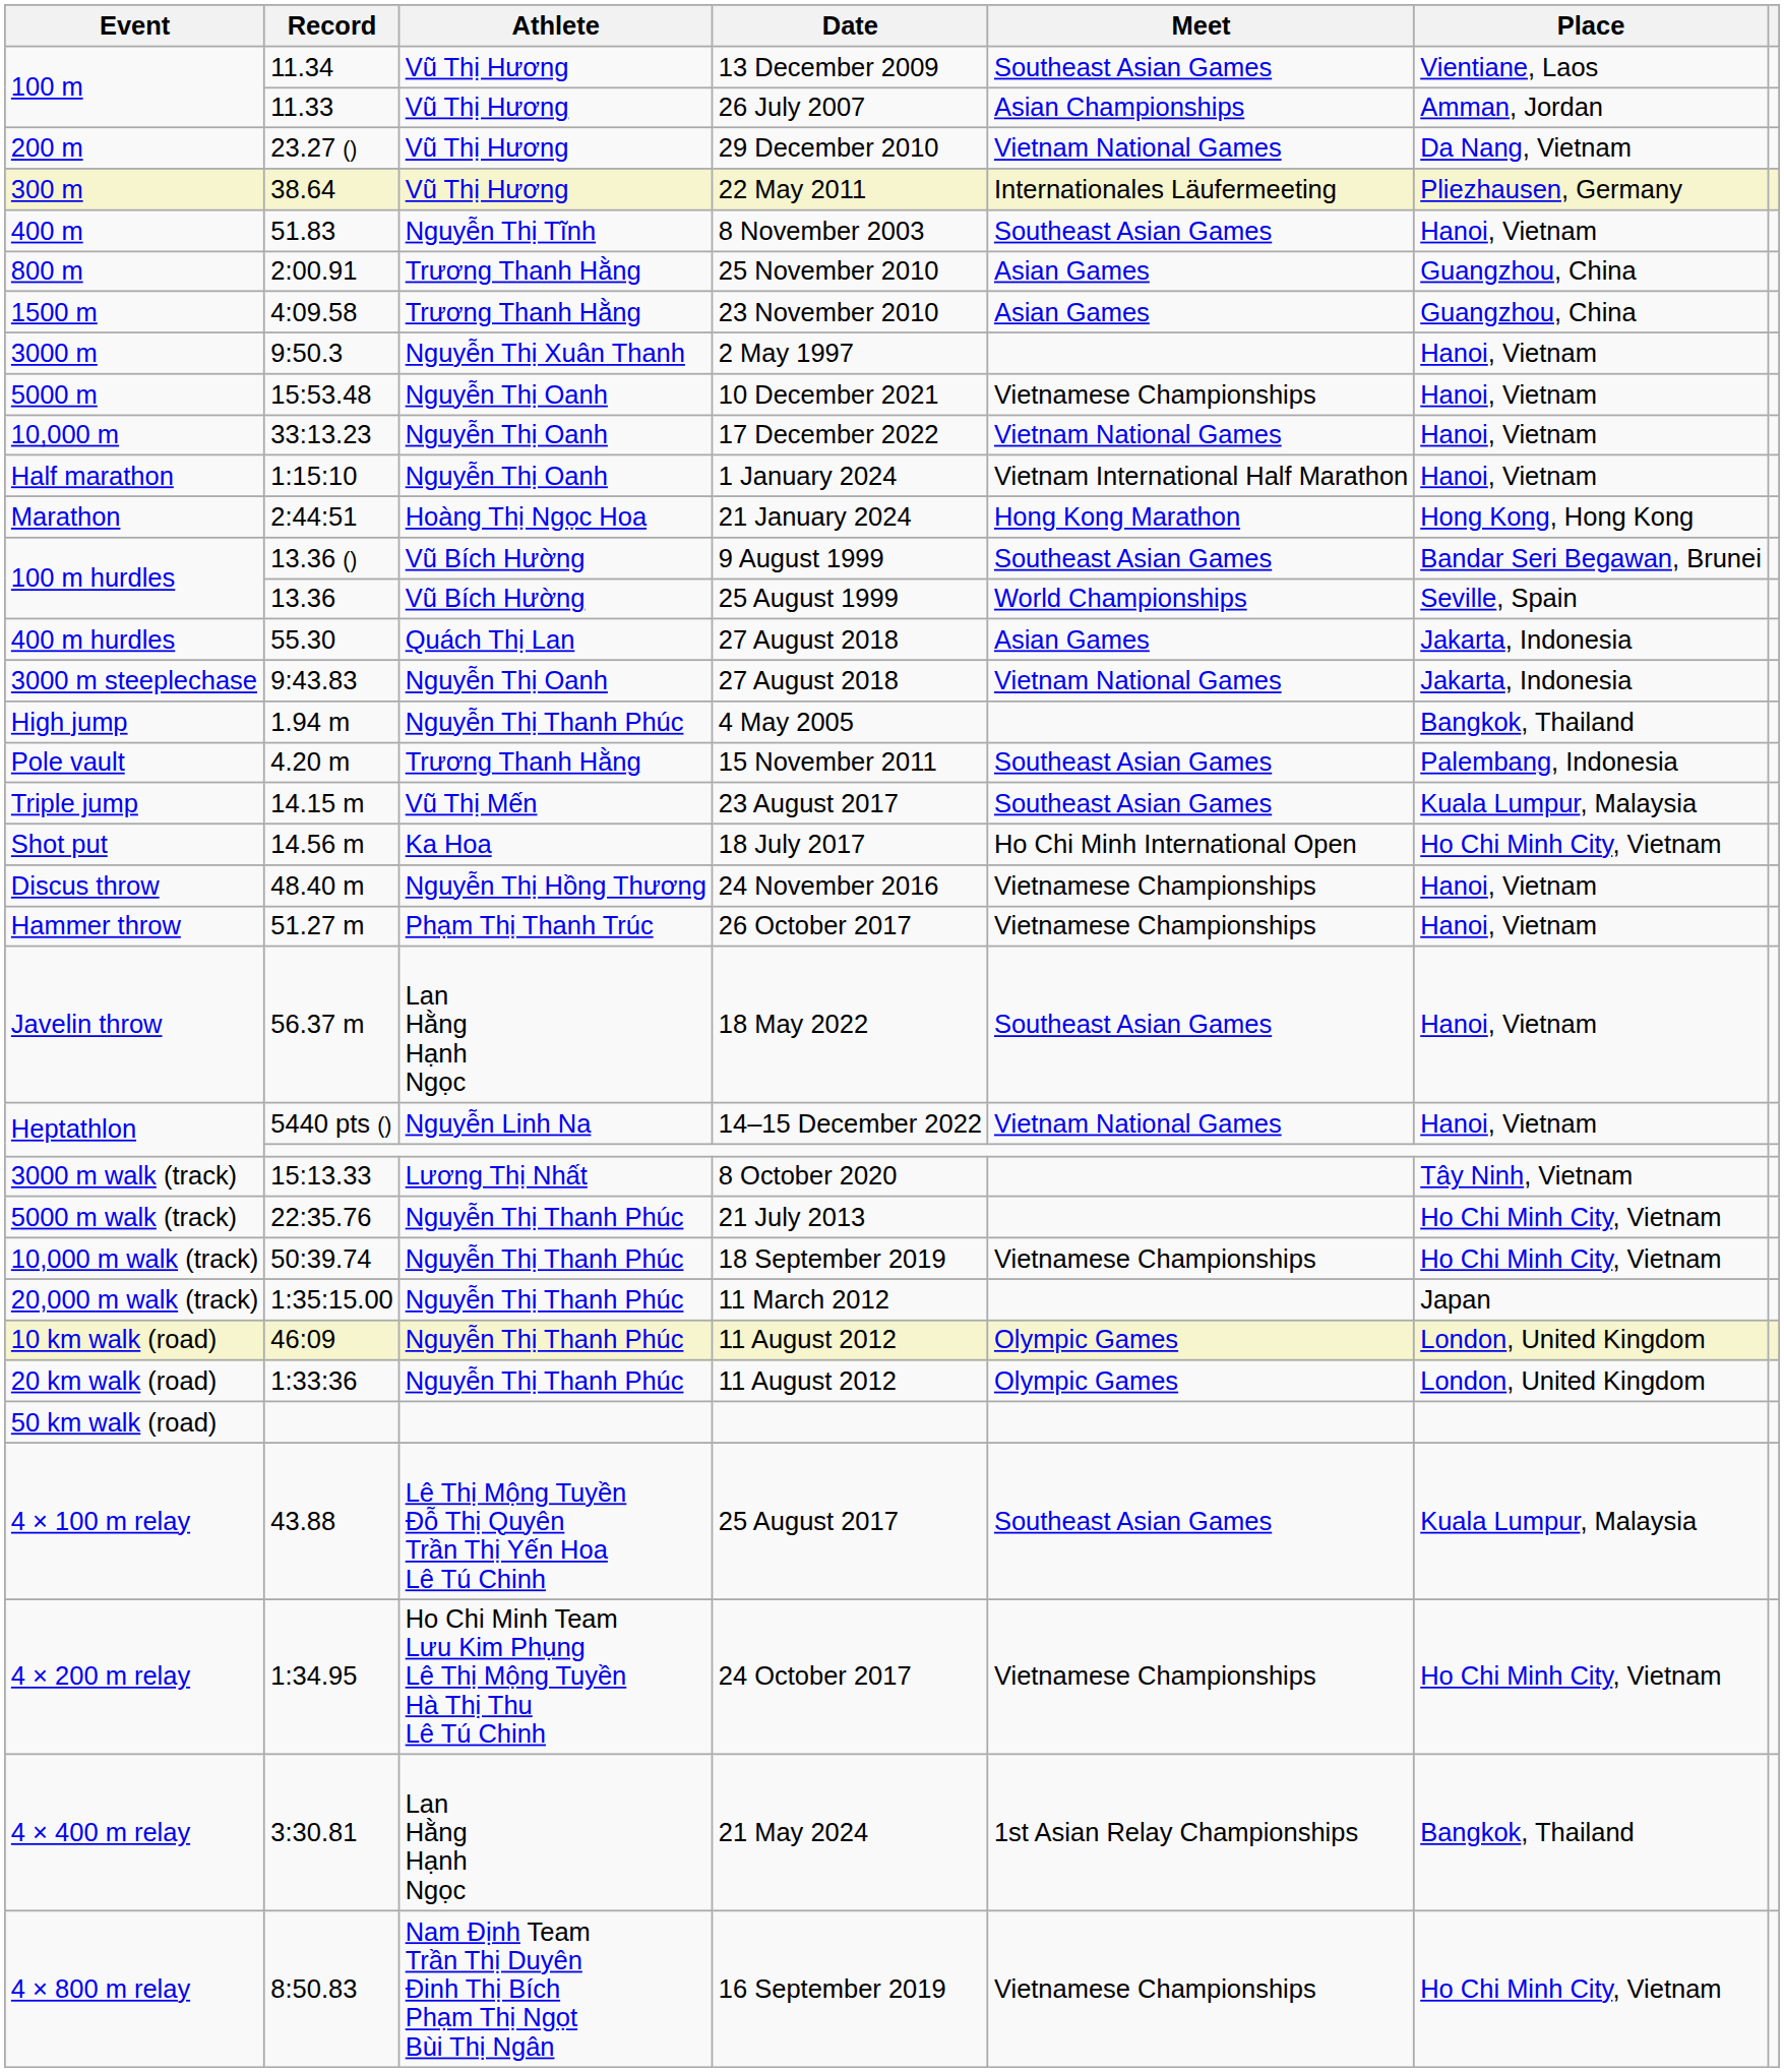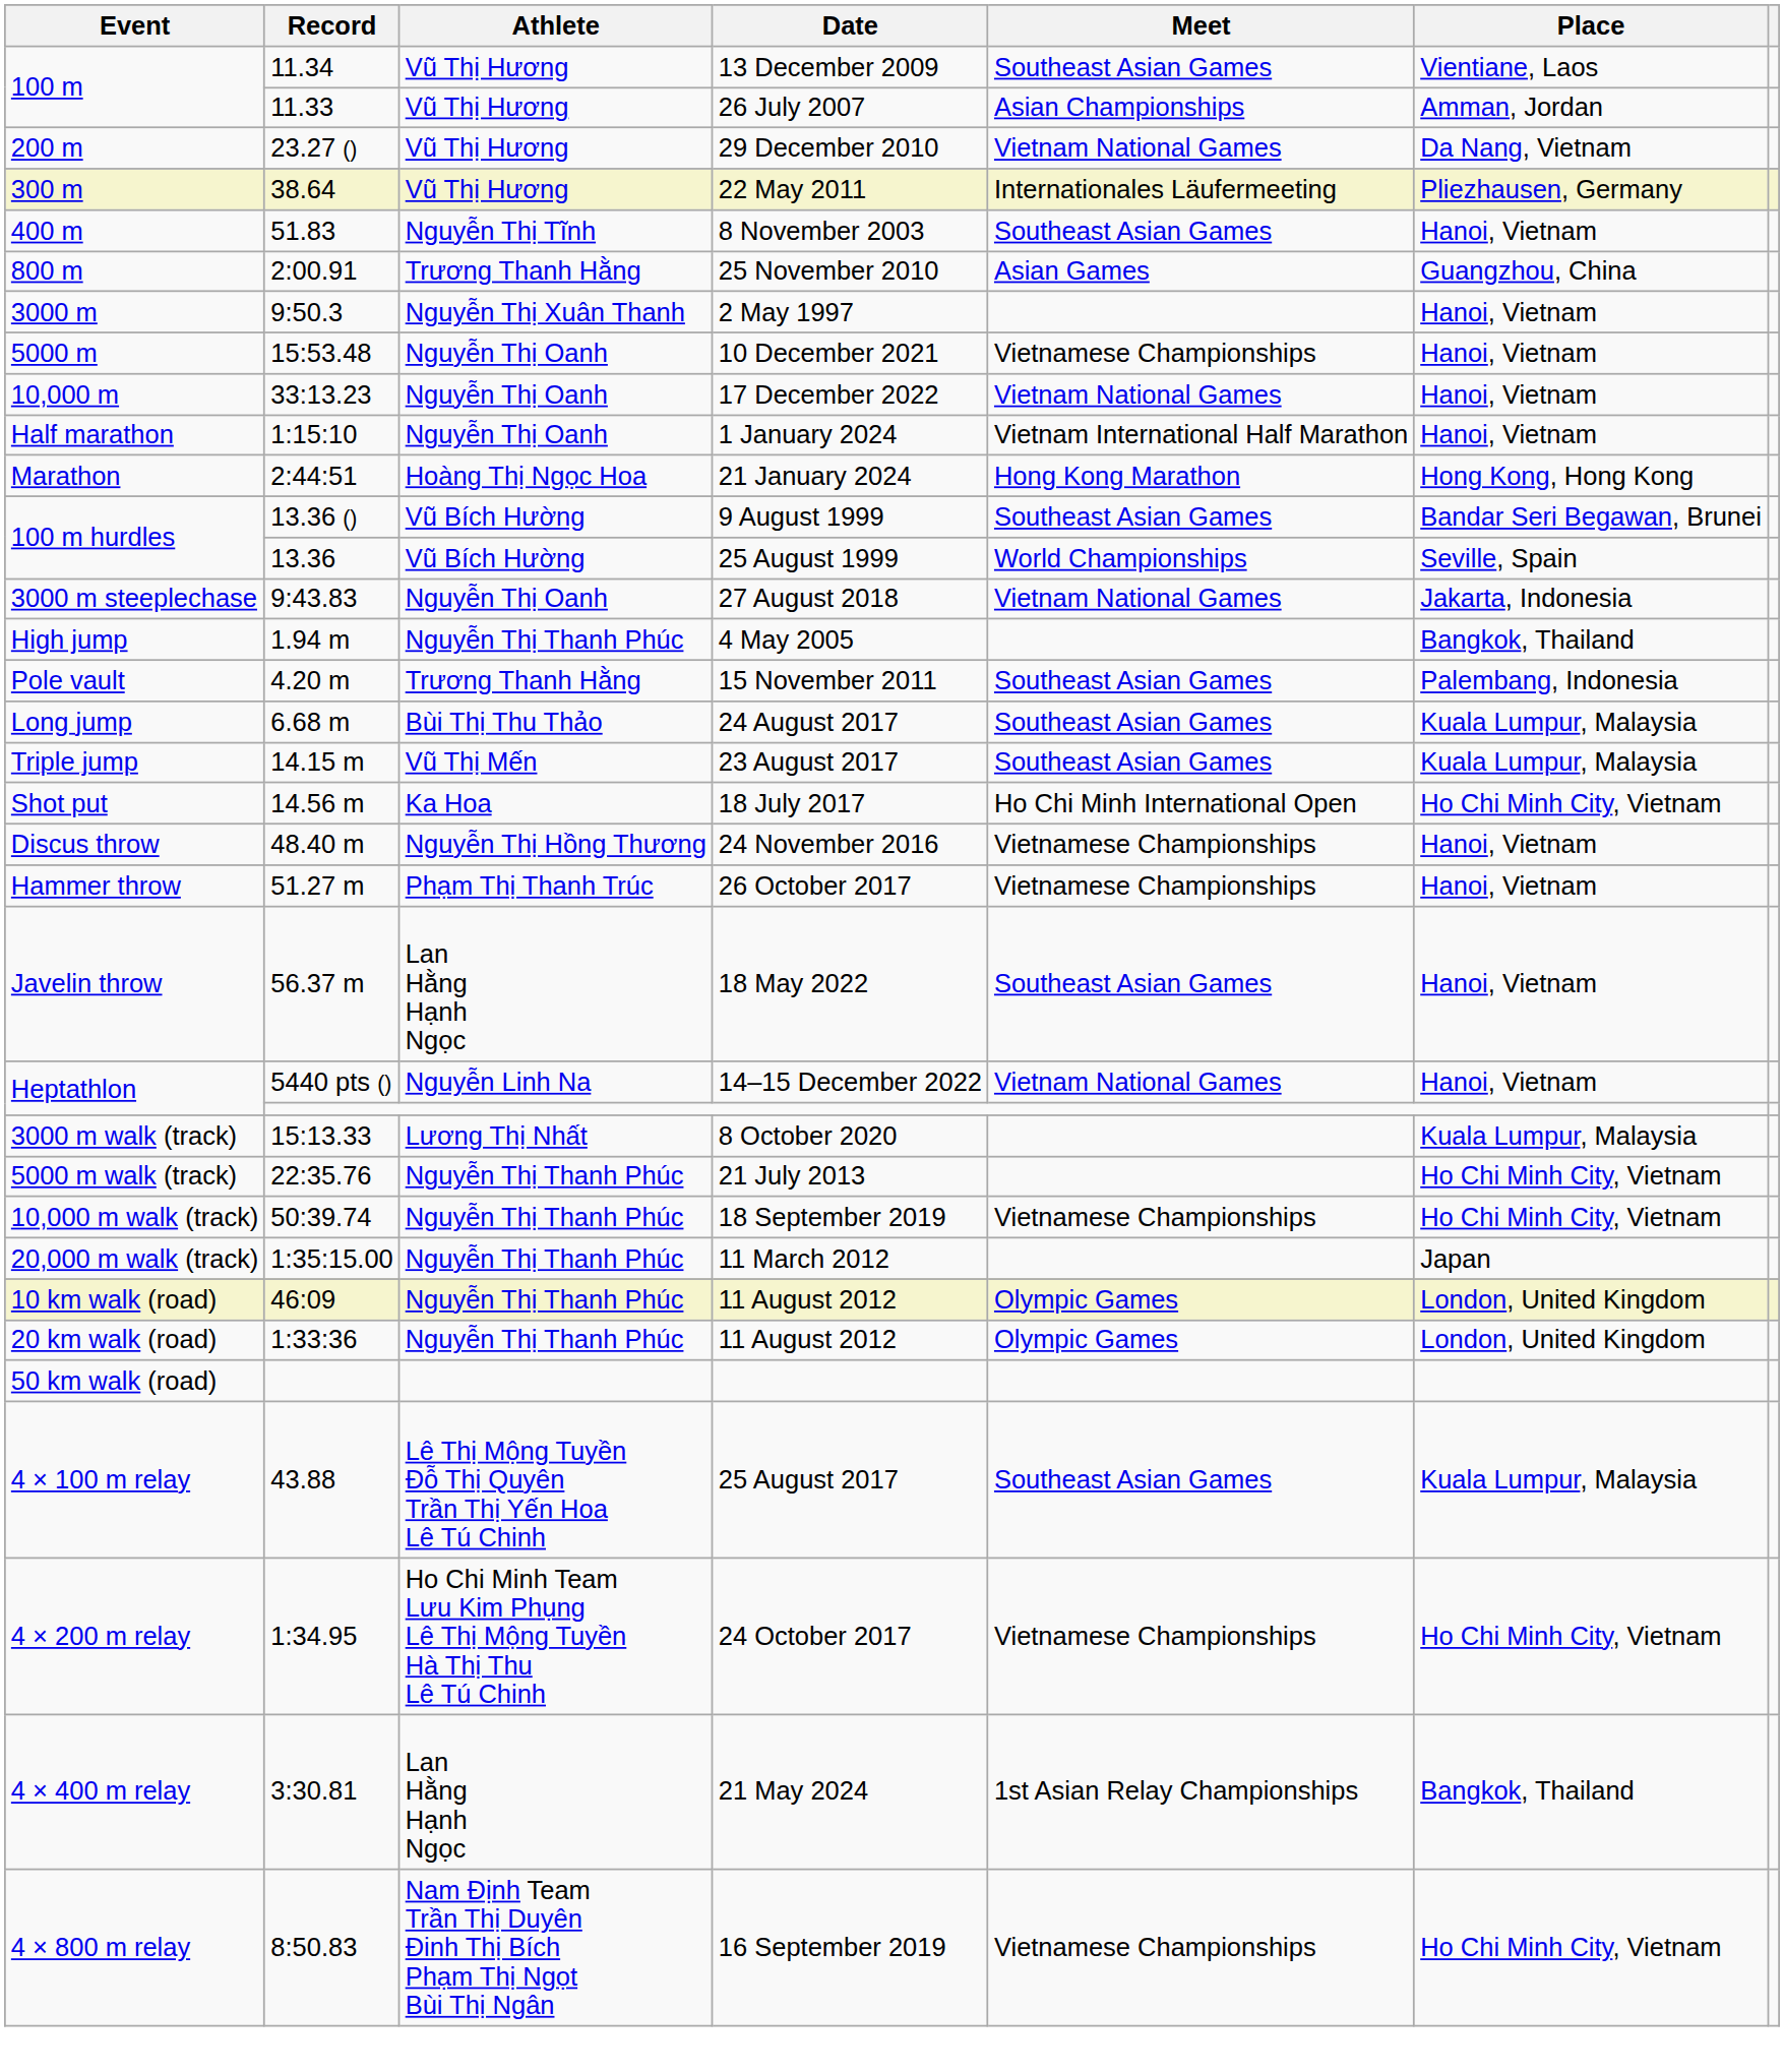- row: 1500 m | 4:09.58 | Trương Thanh Hằng | 23 November 2010 | Asian Games | Guangzhou, China
- row: 400 m hurdles | 55.30 | Quách Thị Lan | 27 August 2018 | Asian Games | Jakarta, Indonesia
+ row: Long jump | 6.68 m | Bùi Thị Thu Thảo | 24 August 2017 | Southeast Asian Games | Kuala Lumpur, Malaysia
3000 m walk (track) | Place: Tây Ninh, Vietnam -> Kuala Lumpur, Malaysia
